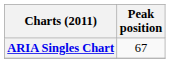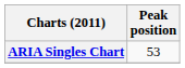ARIA Singles Chart | Peak position: 67 -> 53
